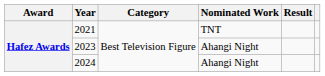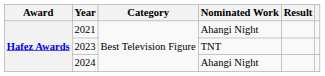2021 | Nominated Work: TNT -> Ahangi Night
2023 | Nominated Work: Ahangi Night -> TNT
